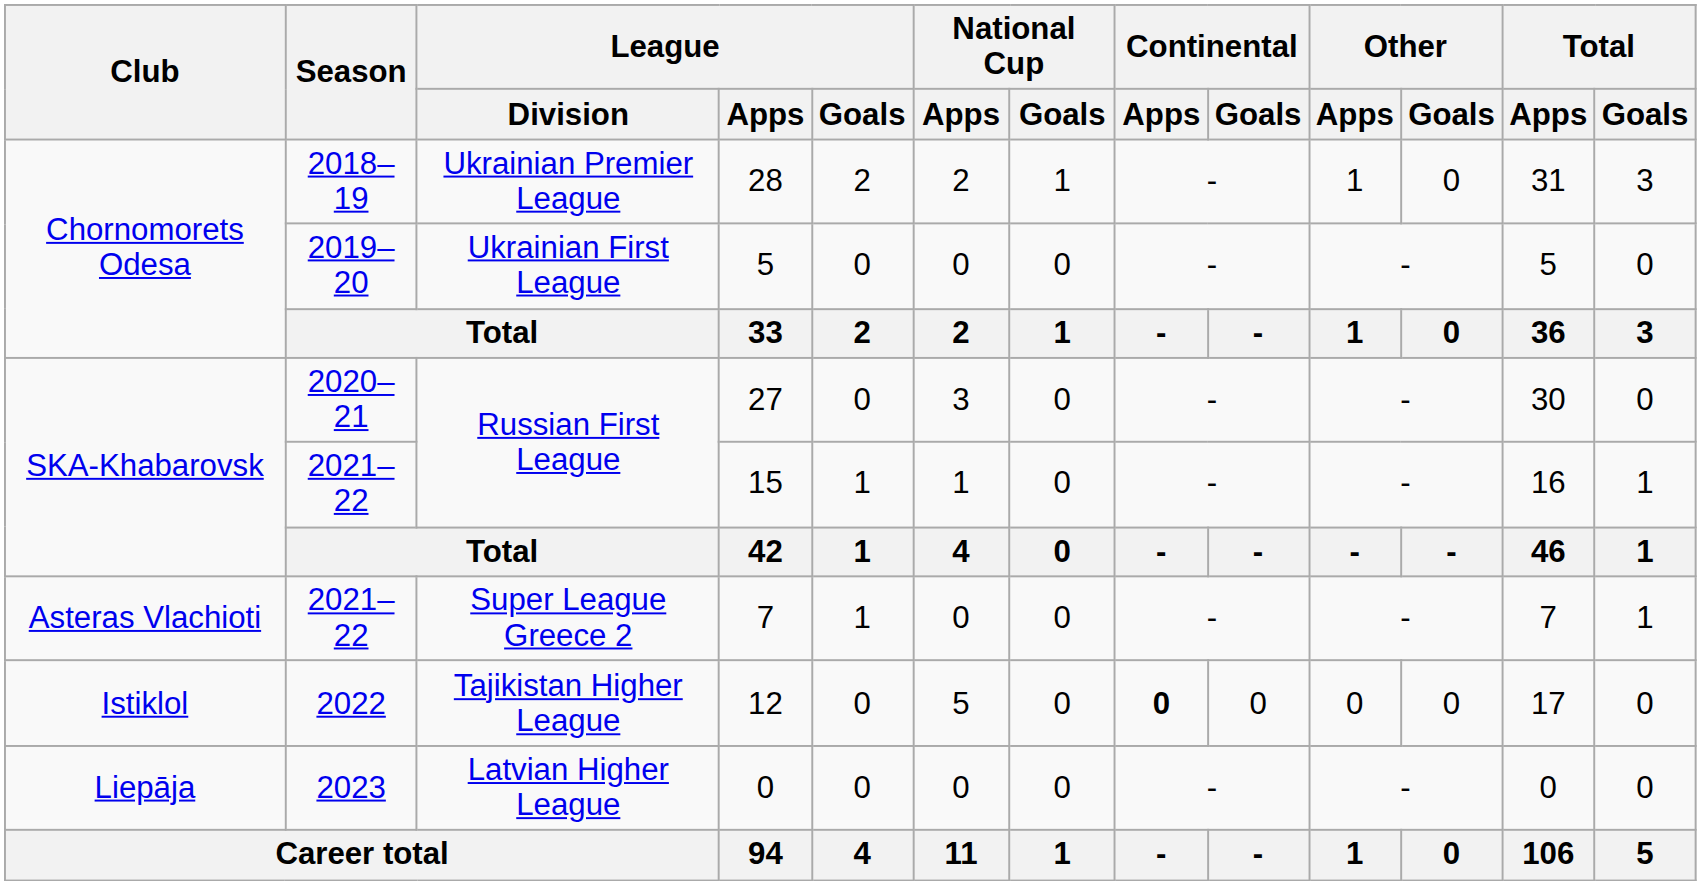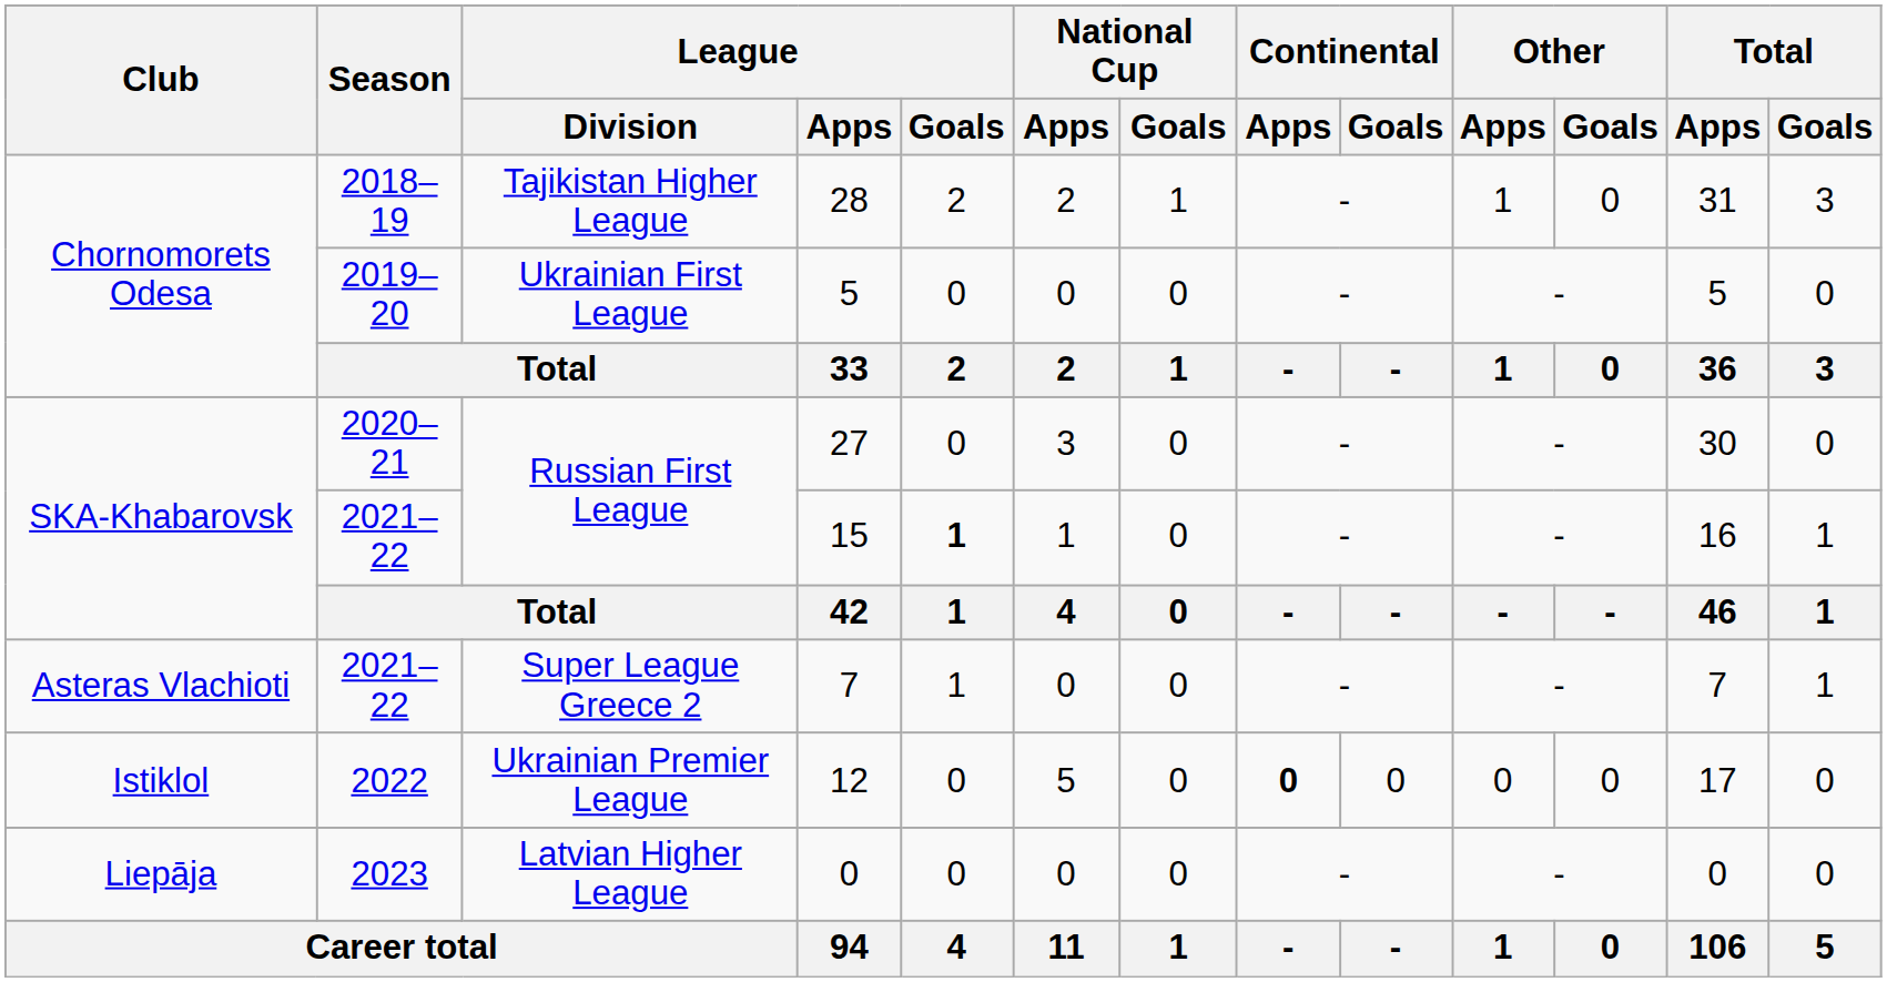28 | League / Division: Ukrainian Premier League -> Tajikistan Higher League
15 | League / Goals: normal -> bold
12 | League / Division: Tajikistan Higher League -> Ukrainian Premier League
